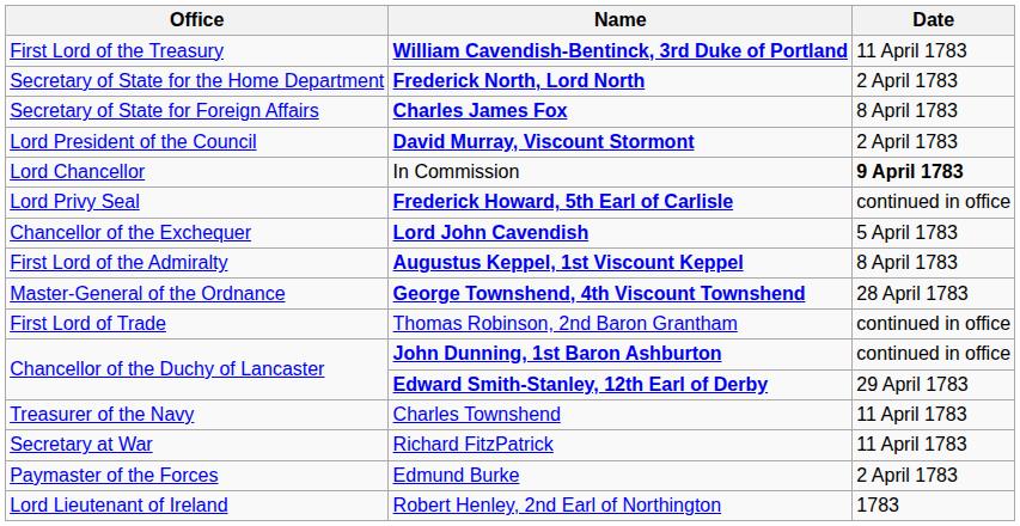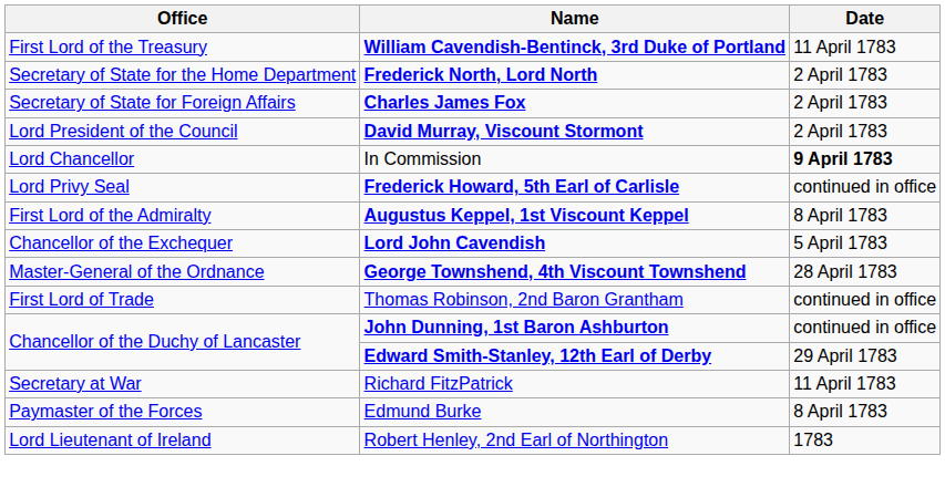Charles James Fox | Date: 8 April 1783 -> 2 April 1783
rows swapped: Augustus Keppel, 1st Viscount Keppel <-> Lord John Cavendish
- row: Treasurer of the Navy | Charles Townshend | 11 April 1783
Edmund Burke | Date: 2 April 1783 -> 8 April 1783
